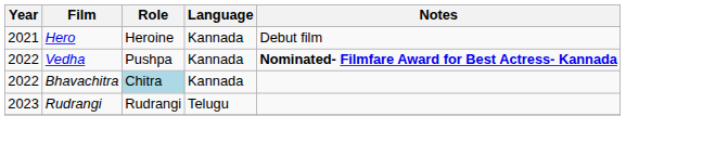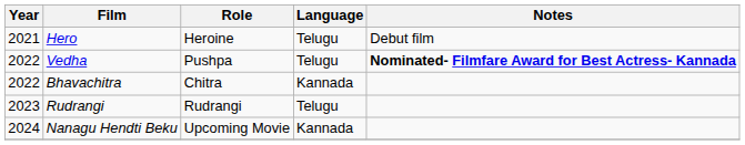Hero | Language: Kannada -> Telugu
Vedha | Language: Kannada -> Telugu
Bhavachitra | Role: lightblue background -> no background
+ row: 2024 | Nanagu Hendti Beku | Upcoming Movie | Kannada
